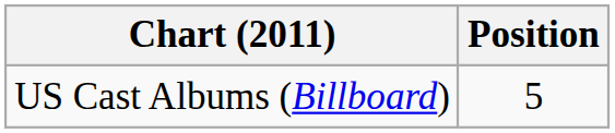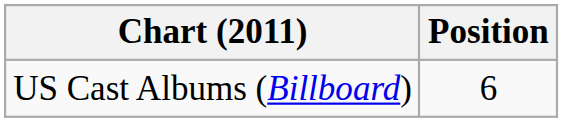US Cast Albums (Billboard) | Position: 5 -> 6
